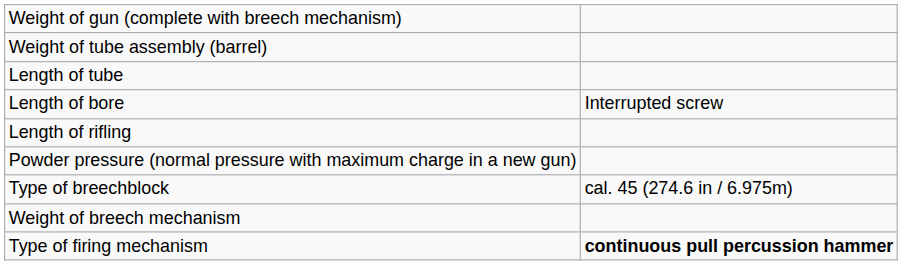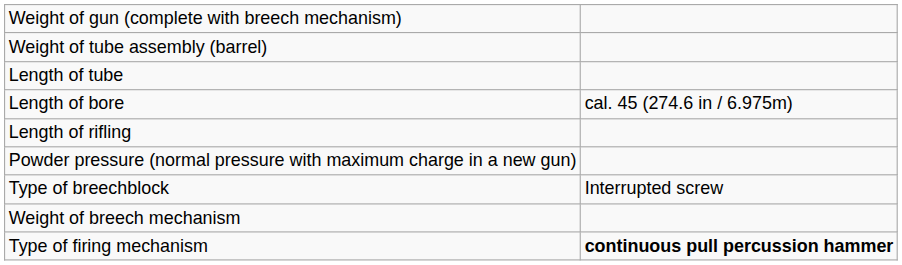Length of bore | column 2: Interrupted screw -> cal. 45 (274.6 in / 6.975m)
Type of breechblock | column 2: cal. 45 (274.6 in / 6.975m) -> Interrupted screw
